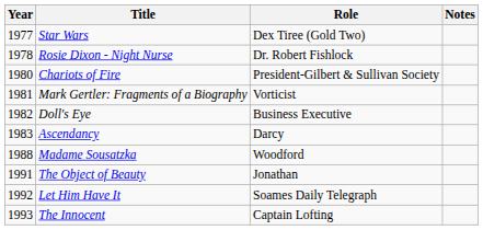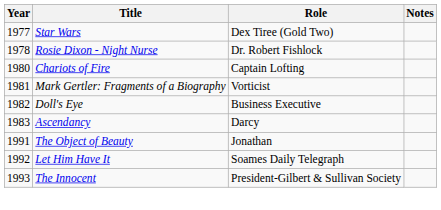Chariots of Fire | Role: President-Gilbert & Sullivan Society -> Captain Lofting
- row: 1988 | Madame Sousatzka | Woodford
The Innocent | Role: Captain Lofting -> President-Gilbert & Sullivan Society
